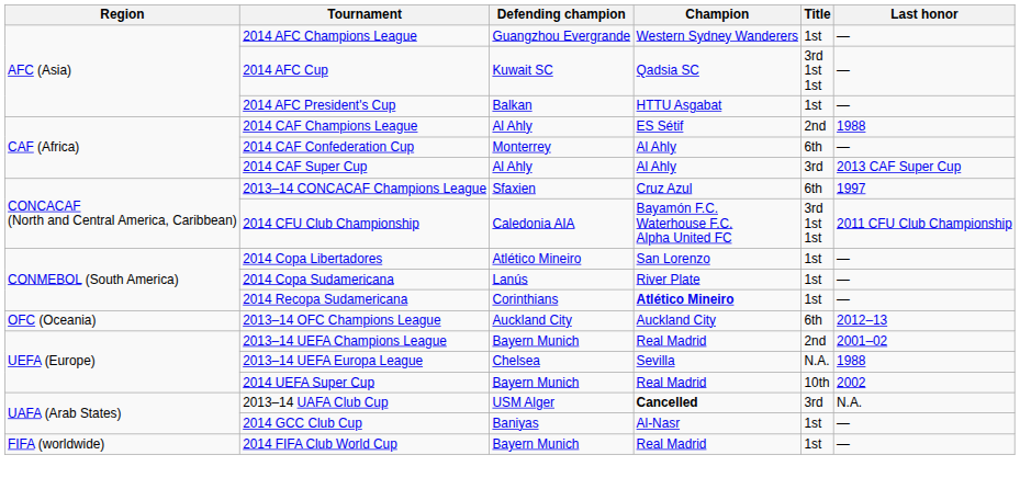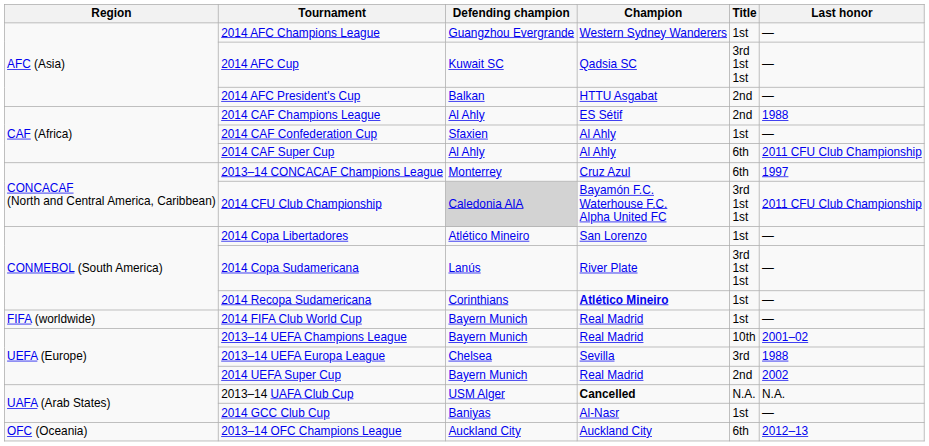2014 AFC President's Cup | Title: 1st -> 2nd
2014 CAF Confederation Cup | Defending champion: Monterrey -> Sfaxien
2014 CAF Confederation Cup | Title: 6th -> 1st
2014 CAF Super Cup | Title: 3rd -> 6th
2014 CAF Super Cup | Last honor: 2013 CAF Super Cup -> 2011 CFU Club Championship
2013–14 CONCACAF Champions League | Defending champion: Sfaxien -> Monterrey
2014 CFU Club Championship | Defending champion: no background -> lightgrey background
2014 Copa Sudamericana | Title: 1st -> 3rd 1st 1st
rows swapped: 2013–14 OFC Champions League <-> 2014 FIFA Club World Cup
2013–14 UEFA Champions League | Title: 2nd -> 10th
2013–14 UEFA Europa League | Title: N.A. -> 3rd
2014 UEFA Super Cup | Title: 10th -> 2nd
2013–14 UAFA Club Cup | Title: 3rd -> N.A.
